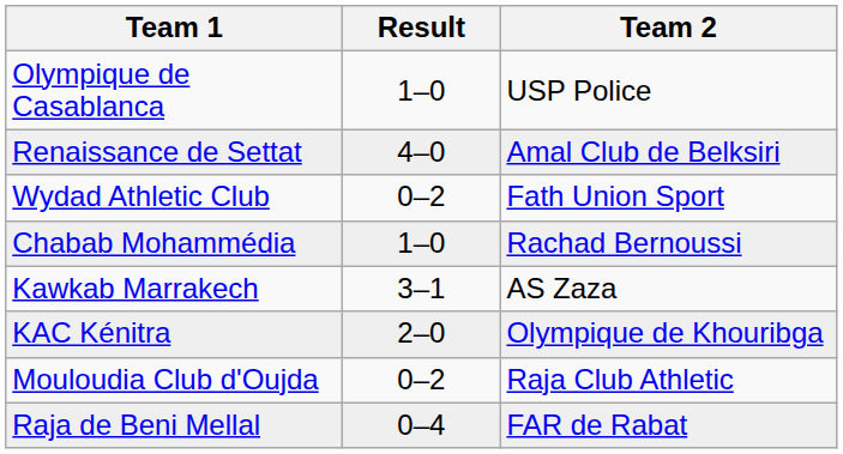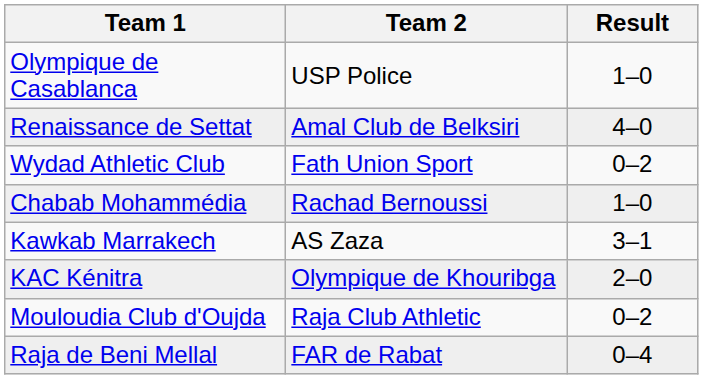columns swapped: Team 2 <-> Result
